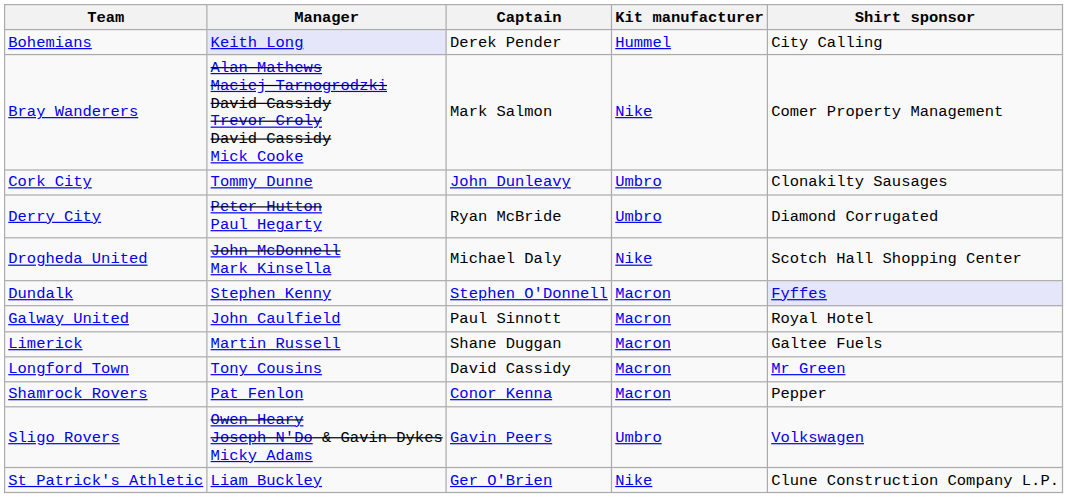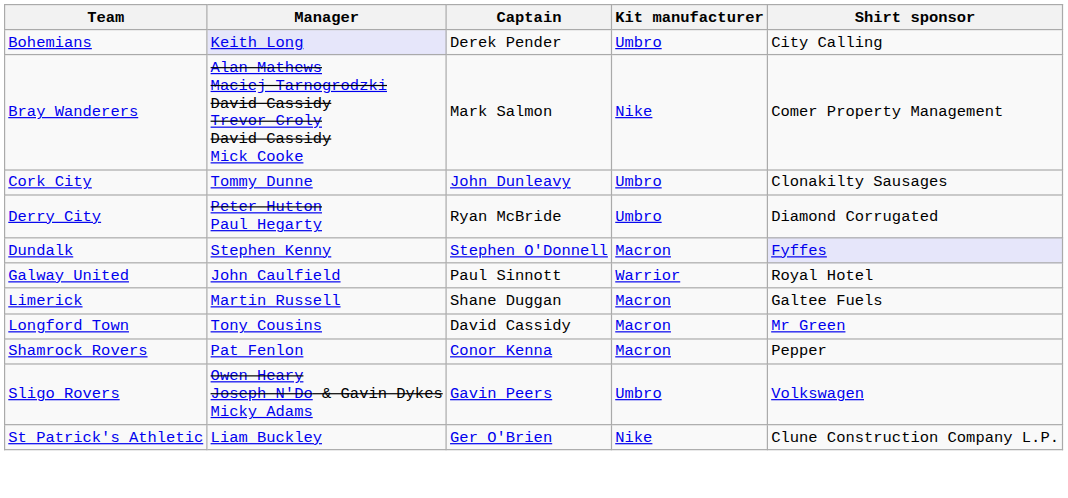Bohemians | Kit manufacturer: Hummel -> Umbro
- row: Drogheda United | John McDonnell Mark Kinsella | Michael Daly | Nike | Scotch Hall Shopping Center
Galway United | Kit manufacturer: Macron -> Warrior
